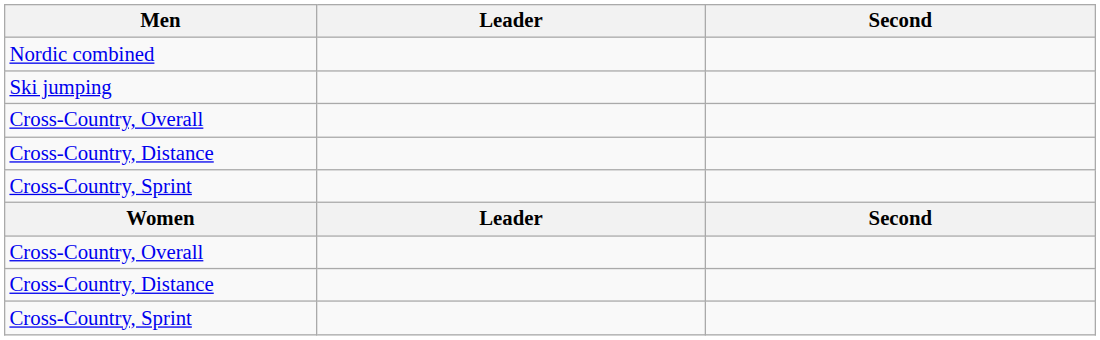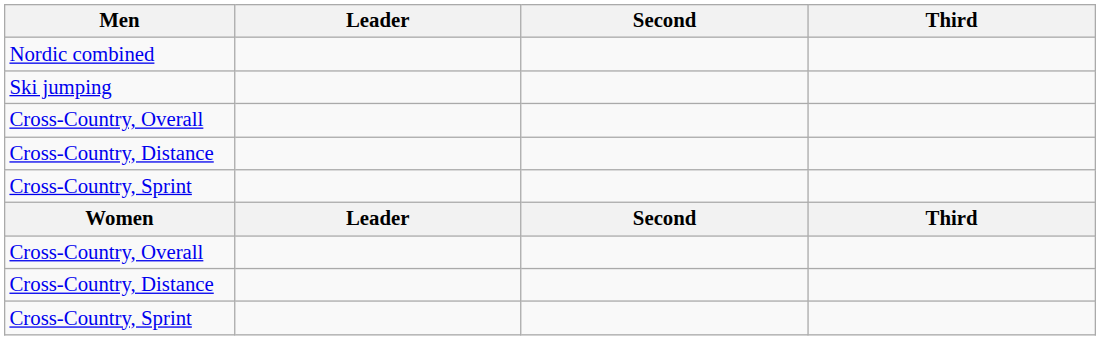+ column: Third | Third
